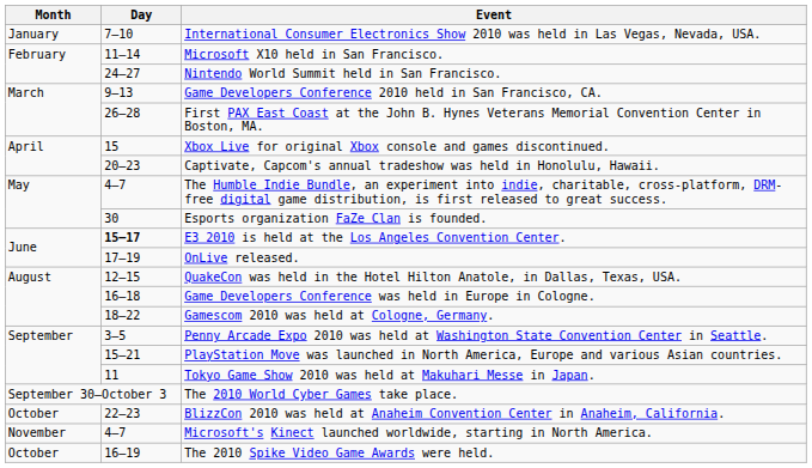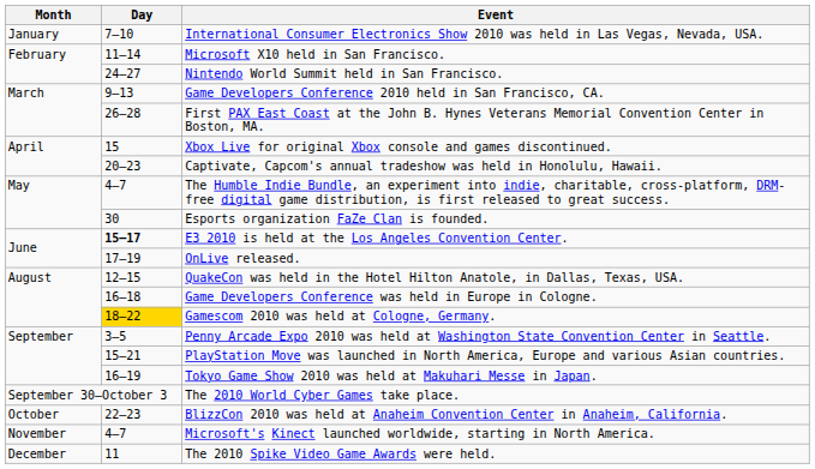Gamescom 2010 was held at Cologne, Germany. | Day: no background -> gold background
Tokyo Game Show 2010 was held at Makuhari Messe in Japan. | Day: 11 -> 16–19
The 2010 Spike Video Game Awards were held. | Month: October -> December
The 2010 Spike Video Game Awards were held. | Day: 16–19 -> 11
